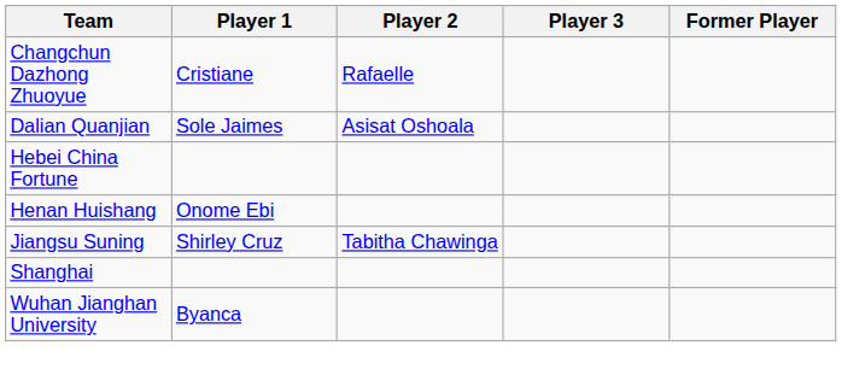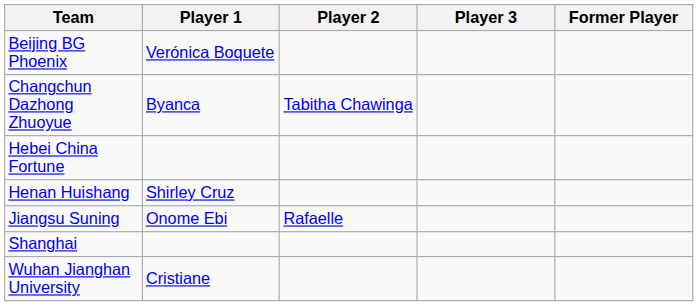+ row: Beijing BG Phoenix | Verónica Boquete
Changchun Dazhong Zhuoyue | Player 1: Cristiane -> Byanca
Changchun Dazhong Zhuoyue | Player 2: Rafaelle -> Tabitha Chawinga
- row: Dalian Quanjian | Sole Jaimes | Asisat Oshoala
Henan Huishang | Player 1: Onome Ebi -> Shirley Cruz
Jiangsu Suning | Player 1: Shirley Cruz -> Onome Ebi
Jiangsu Suning | Player 2: Tabitha Chawinga -> Rafaelle
Wuhan Jianghan University | Player 1: Byanca -> Cristiane
